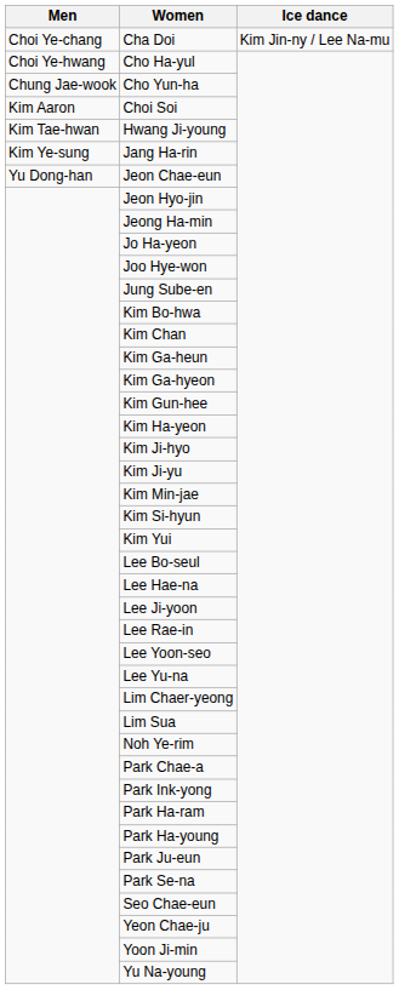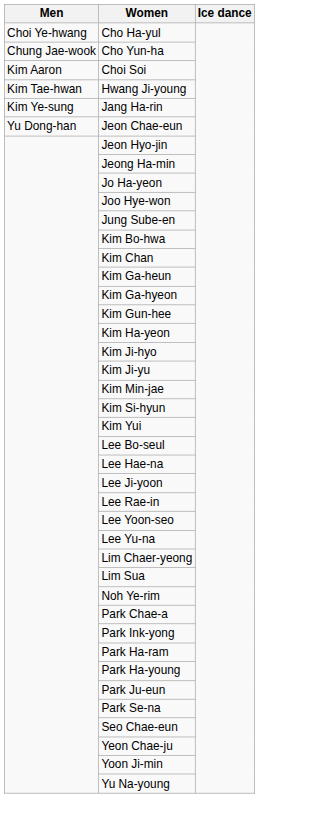- row: Choi Ye-chang | Cha Doi | Kim Jin-ny / Lee Na-mu
